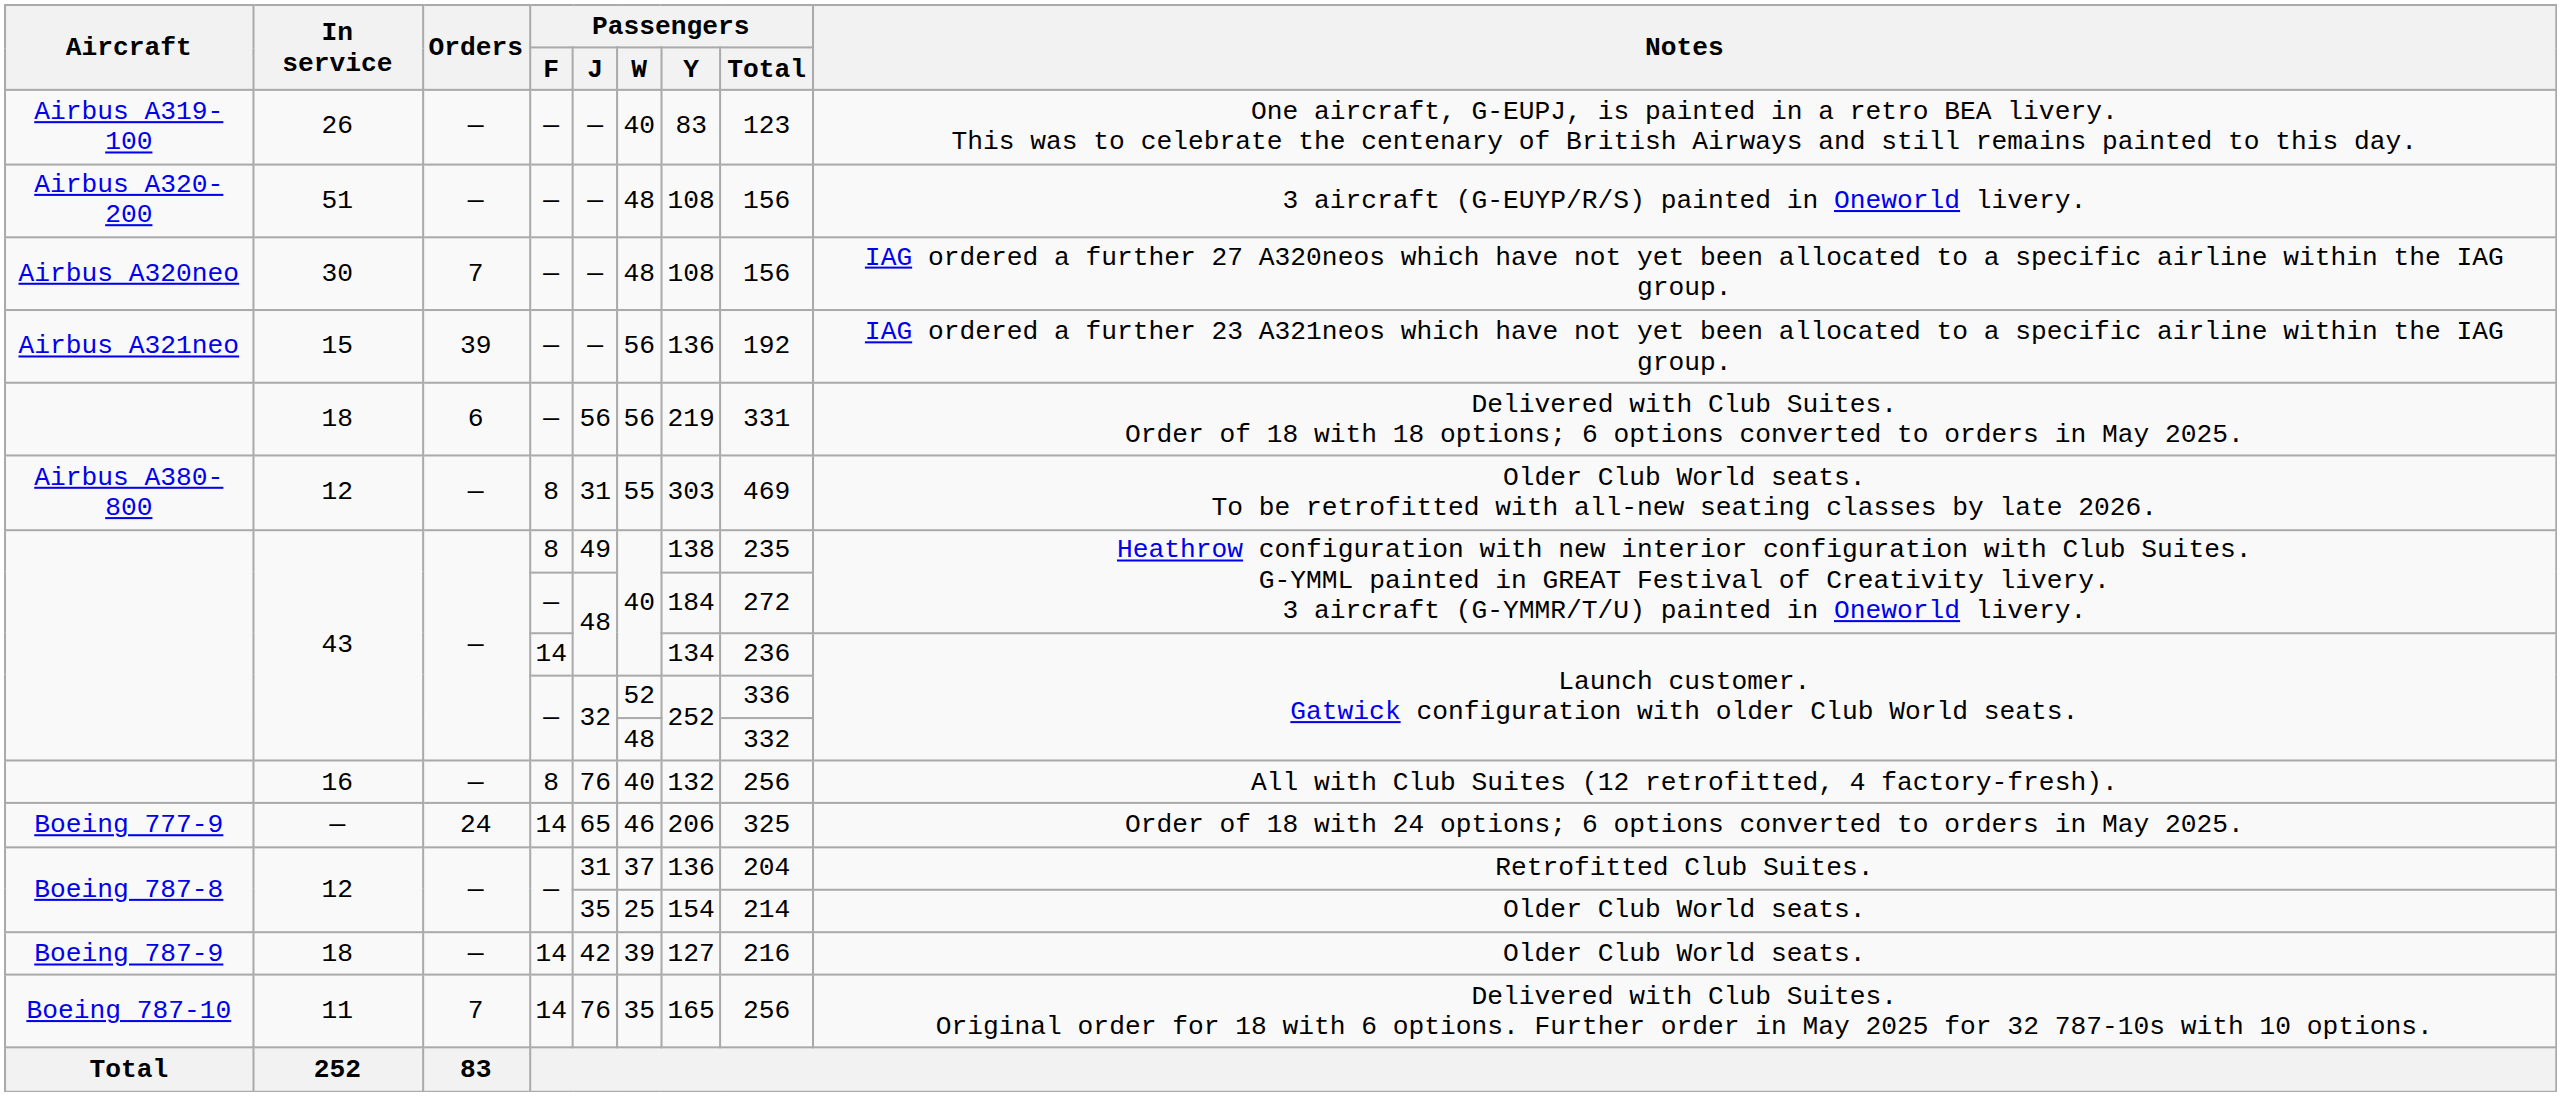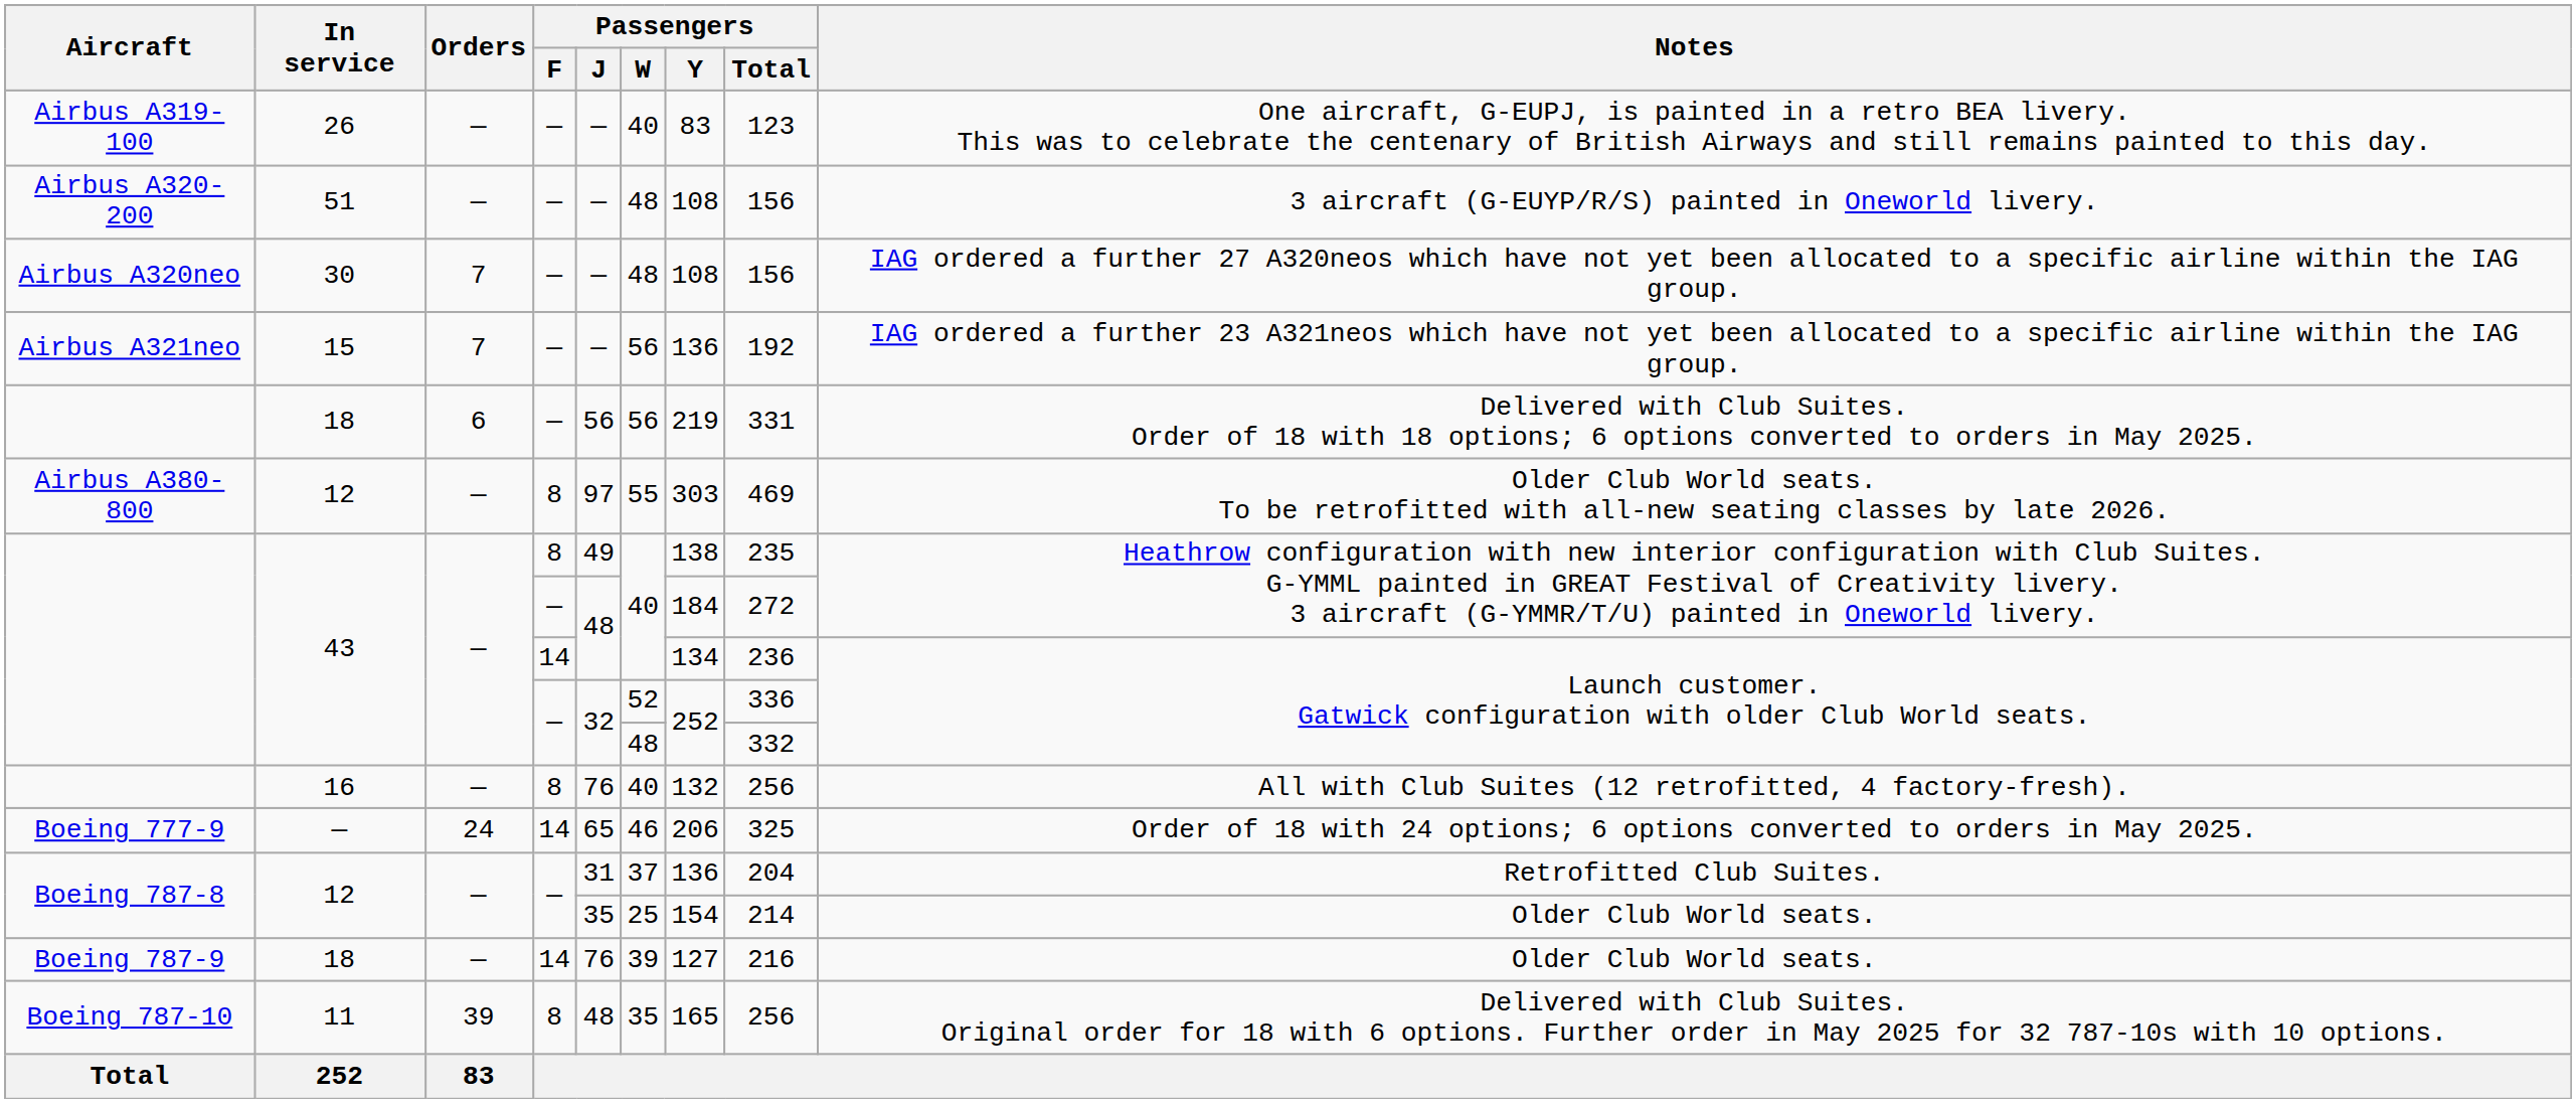Airbus A321neo | Orders: 39 -> 7
Airbus A380-800 | Passengers / J: 31 -> 97
Boeing 787-9 | Passengers / J: 42 -> 76
Boeing 787-10 | Orders: 7 -> 39
Boeing 787-10 | Passengers / F: 14 -> 8
Boeing 787-10 | Passengers / J: 76 -> 48
